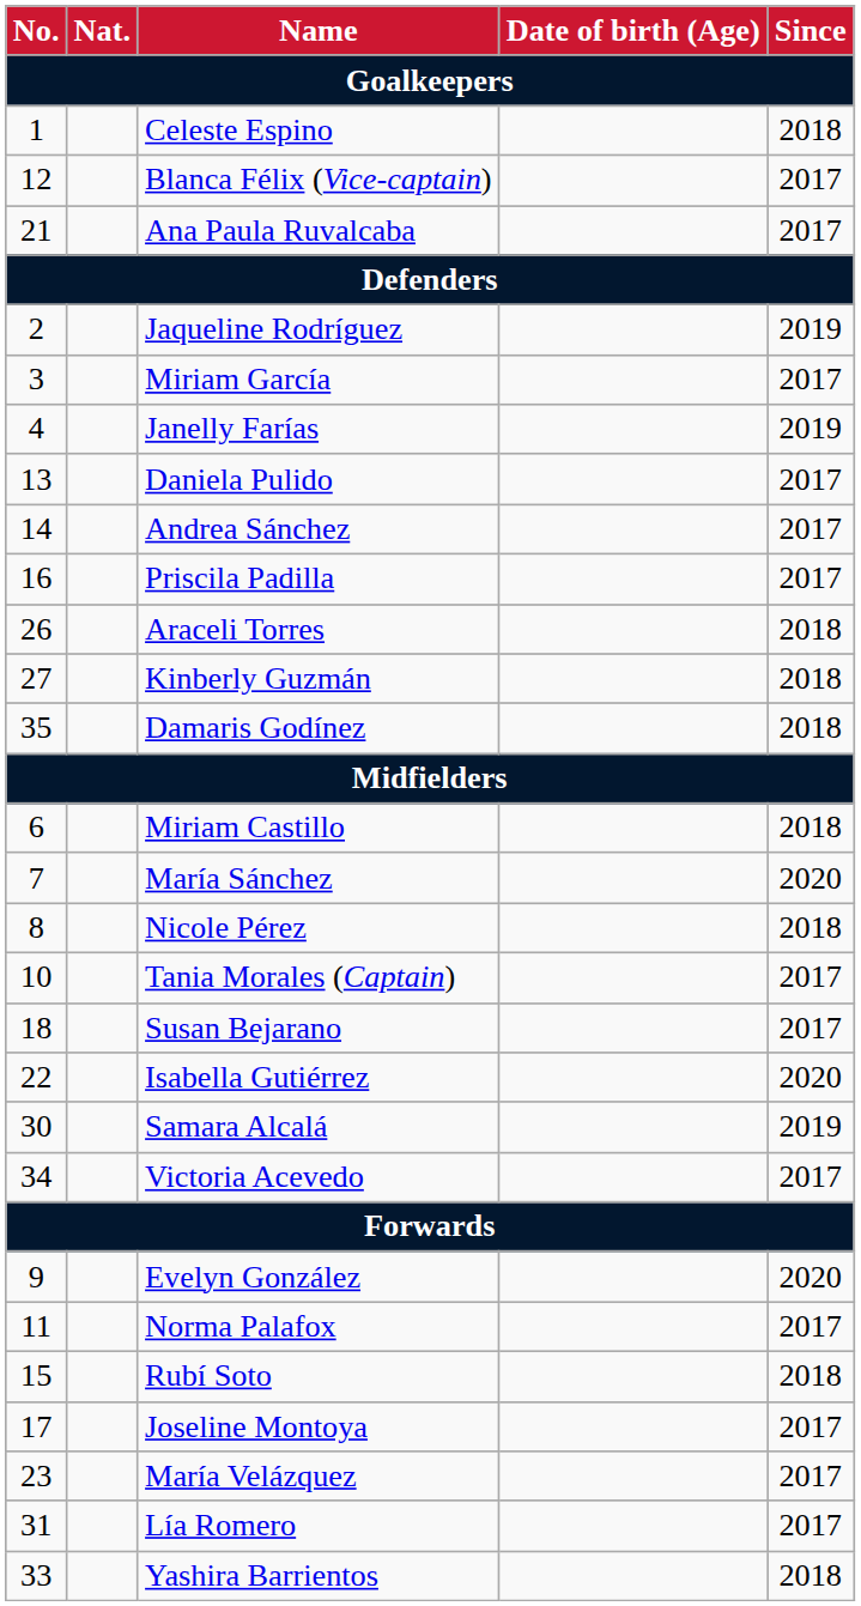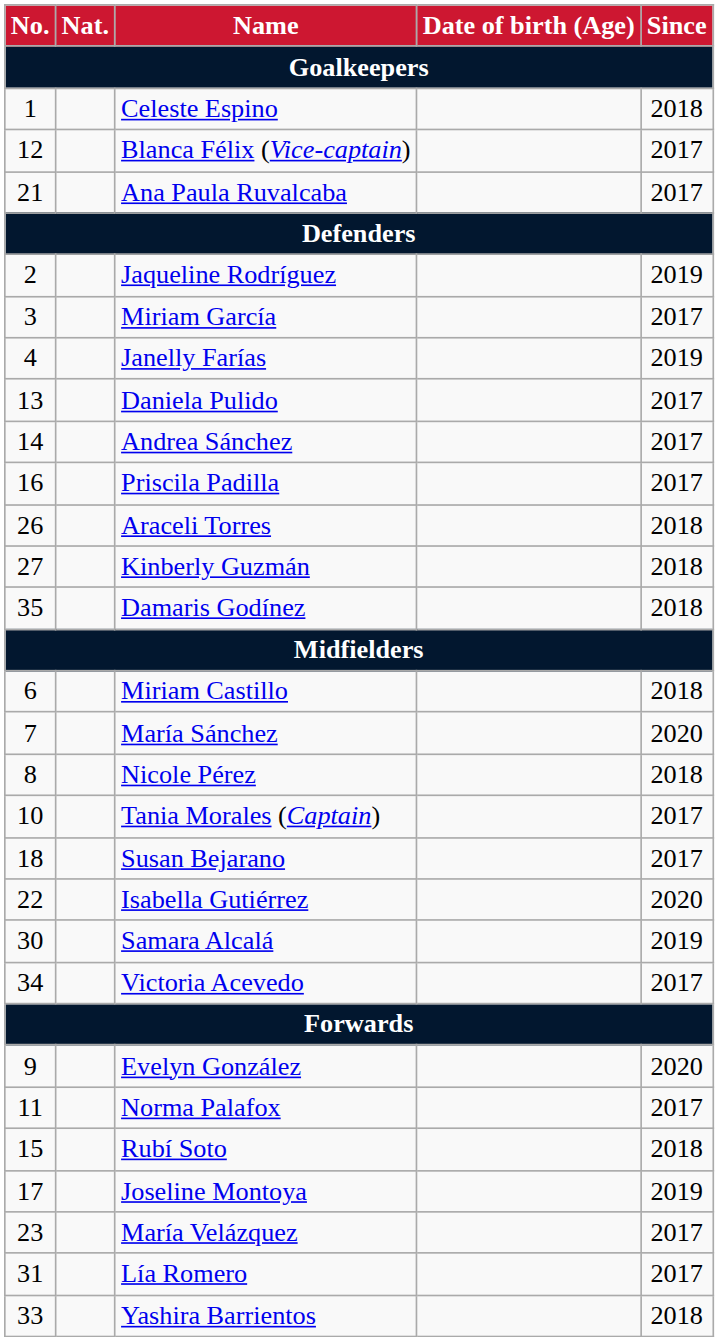Joseline Montoya | Since: 2017 -> 2019
